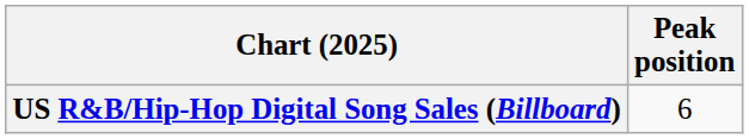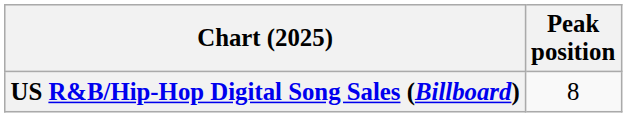US R&B/Hip-Hop Digital Song Sales (Billboard) | Peak position: 6 -> 8
